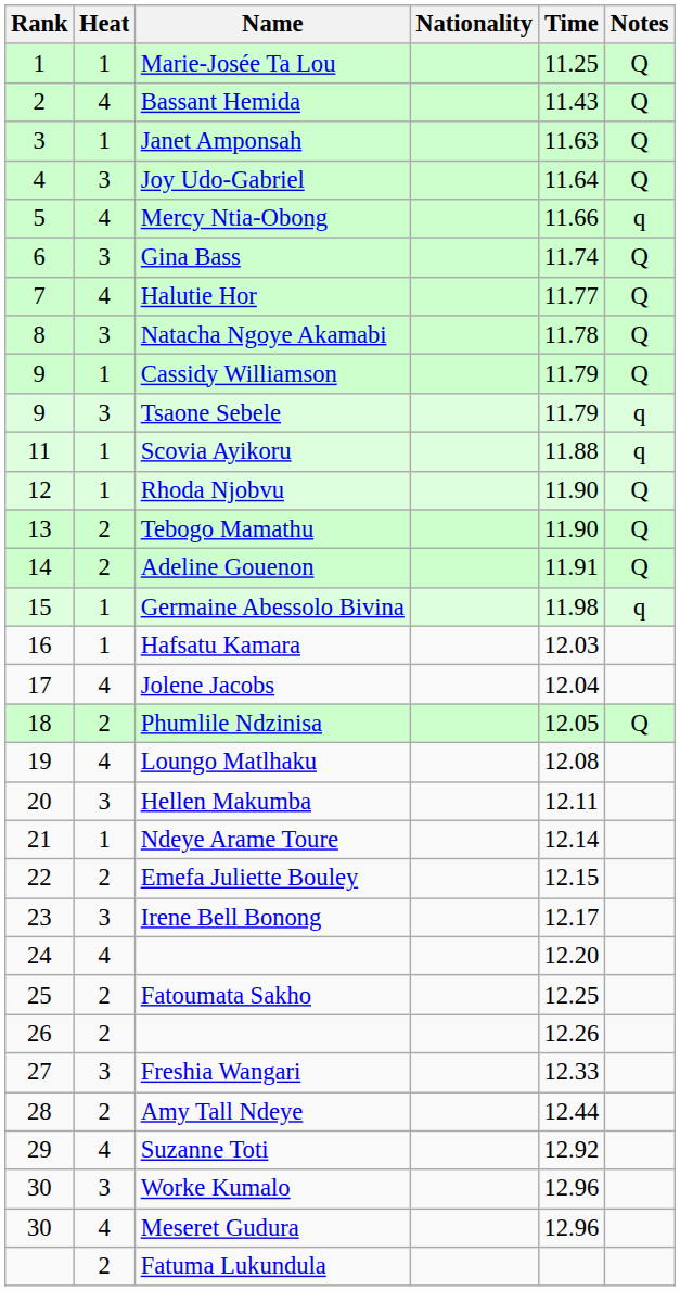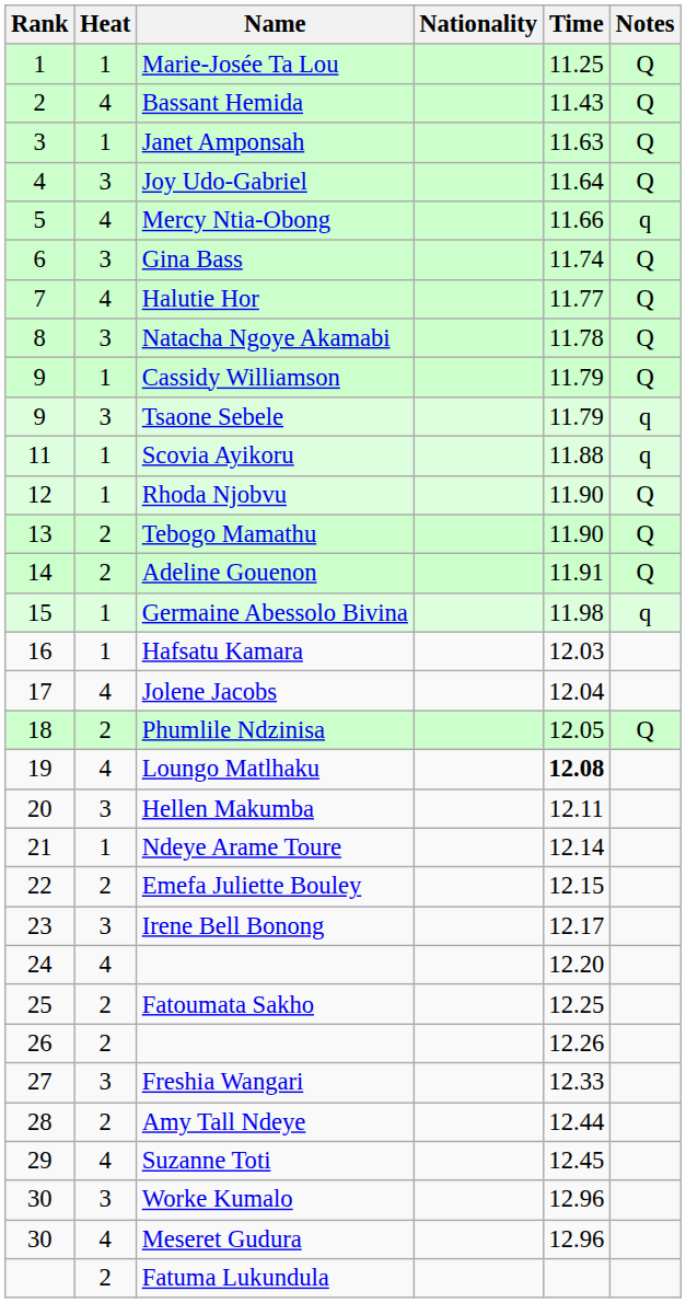Loungo Matlhaku | Time: normal -> bold
Suzanne Toti | Time: 12.92 -> 12.45
